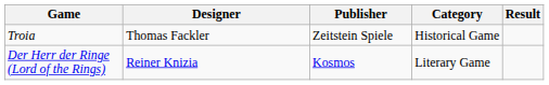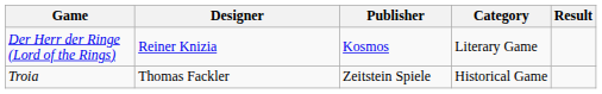rows swapped: Troia <-> Der Herr der Ringe (Lord of the Rings)
